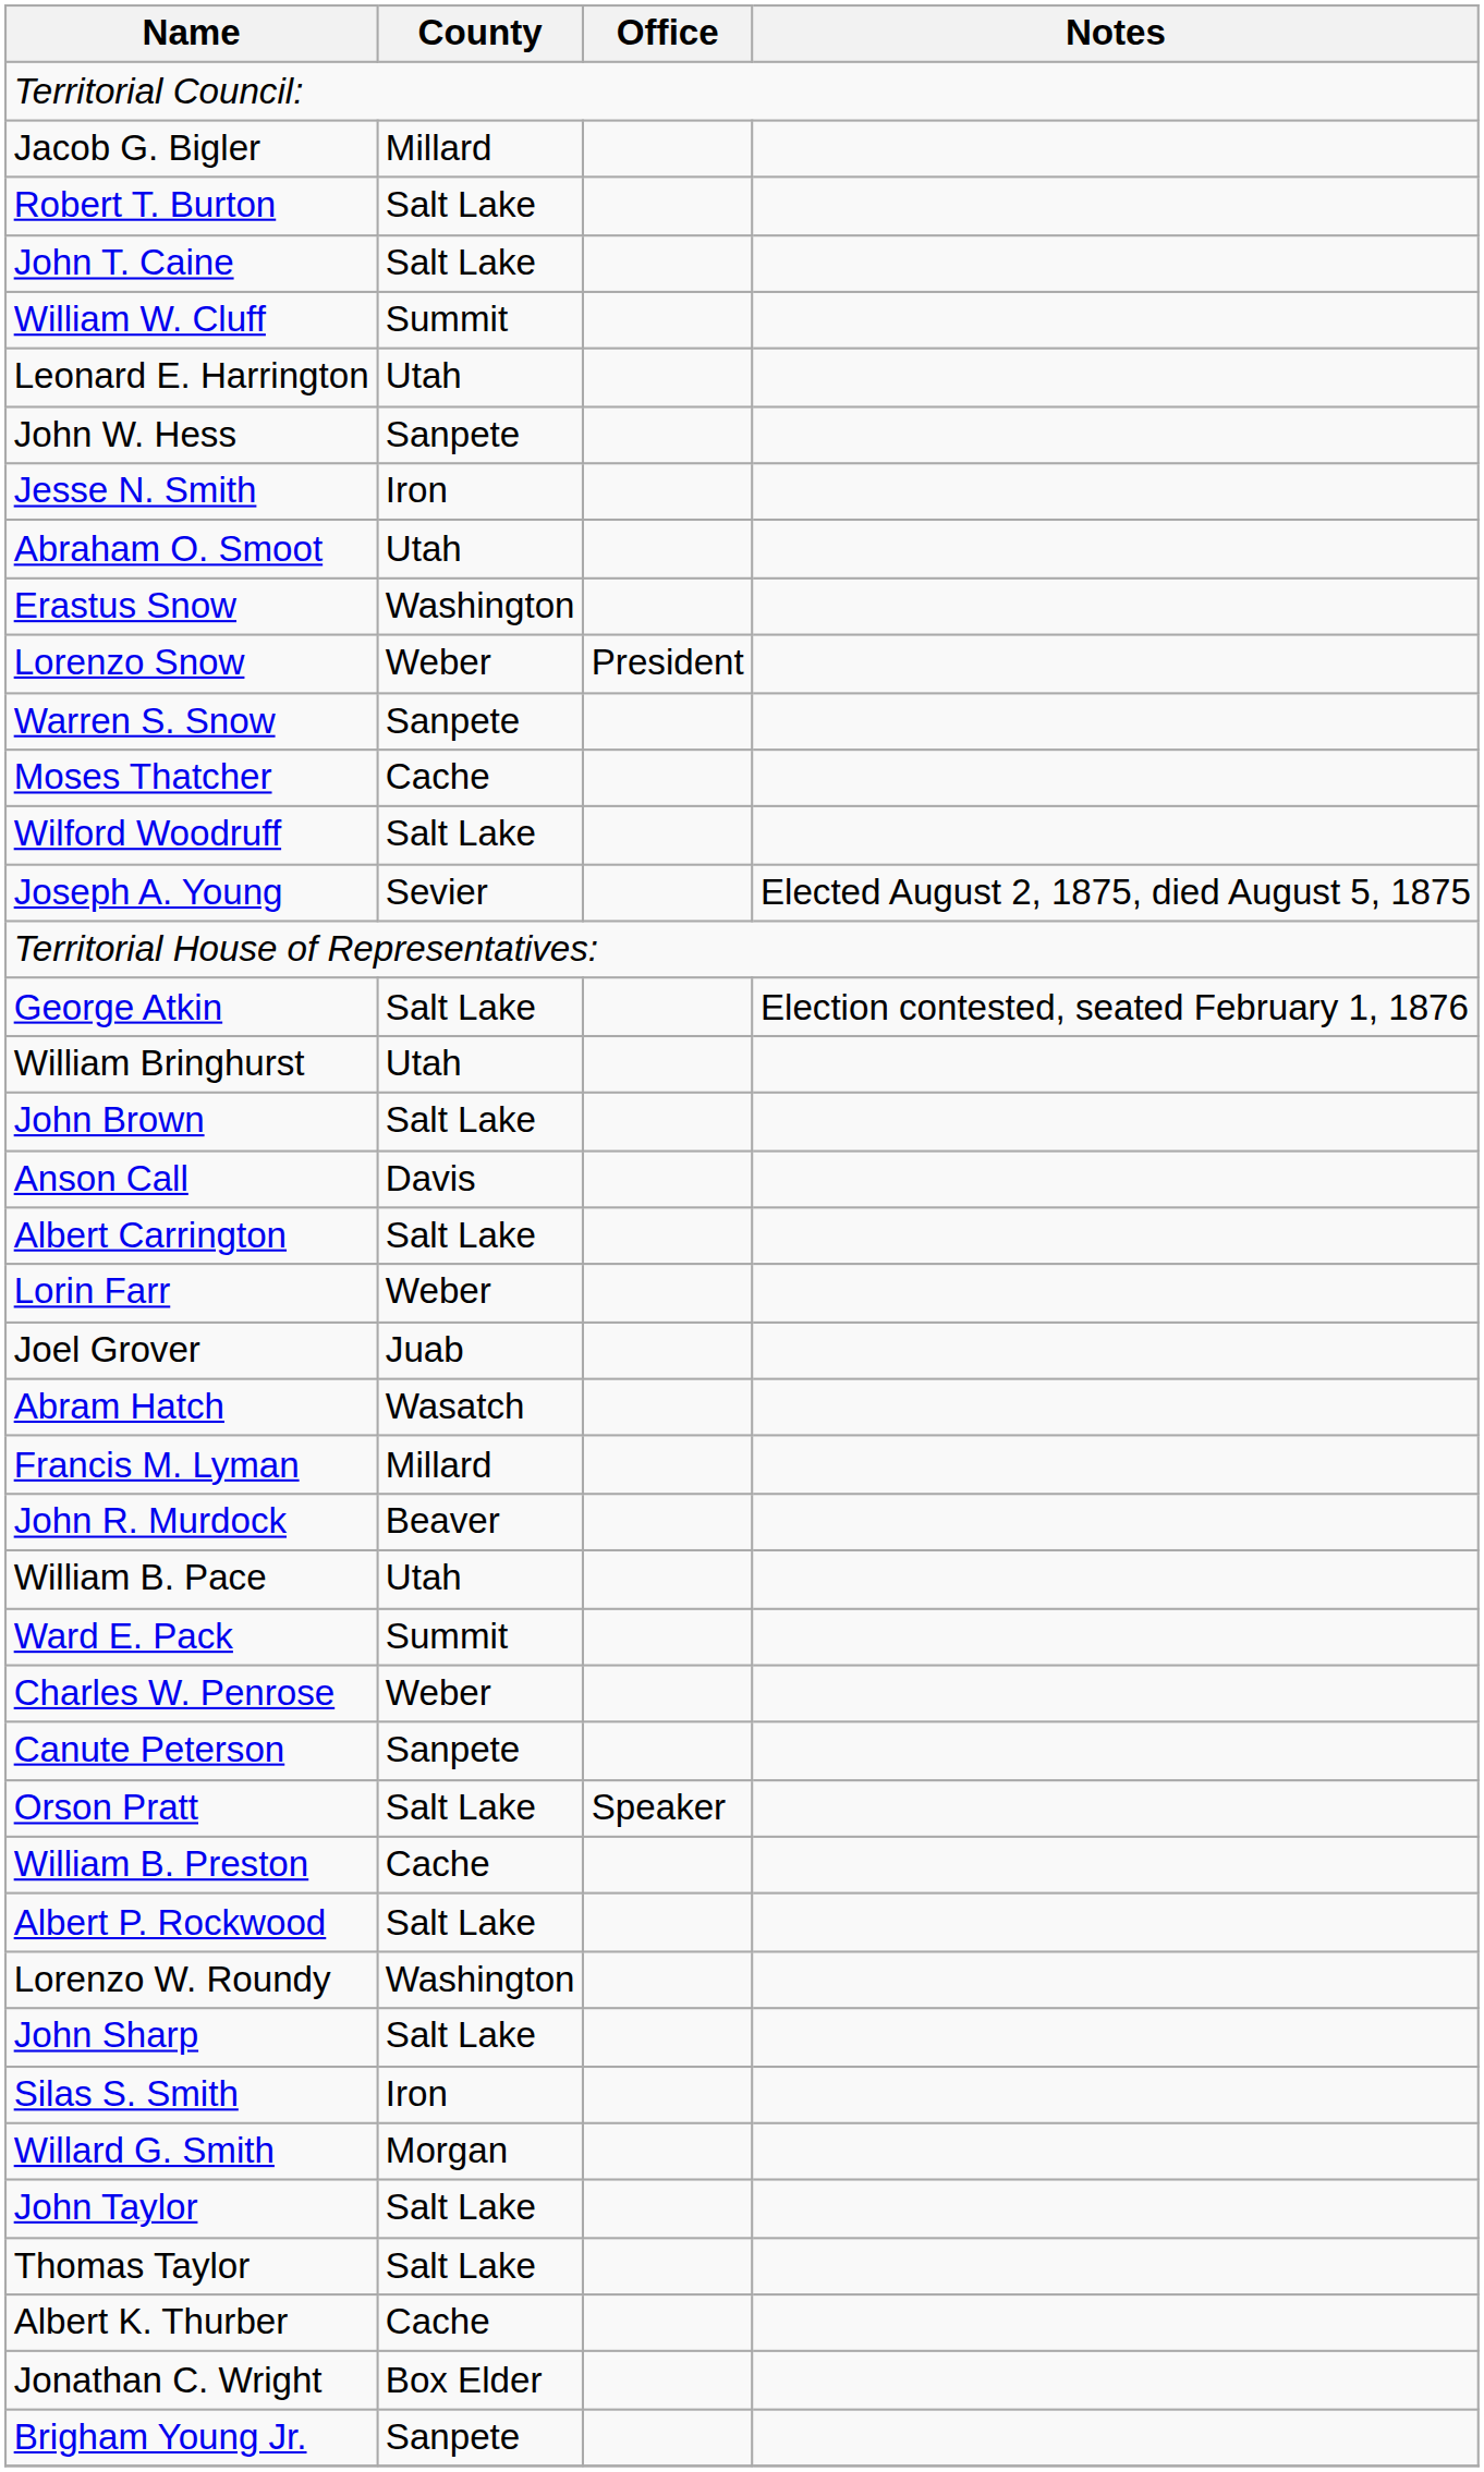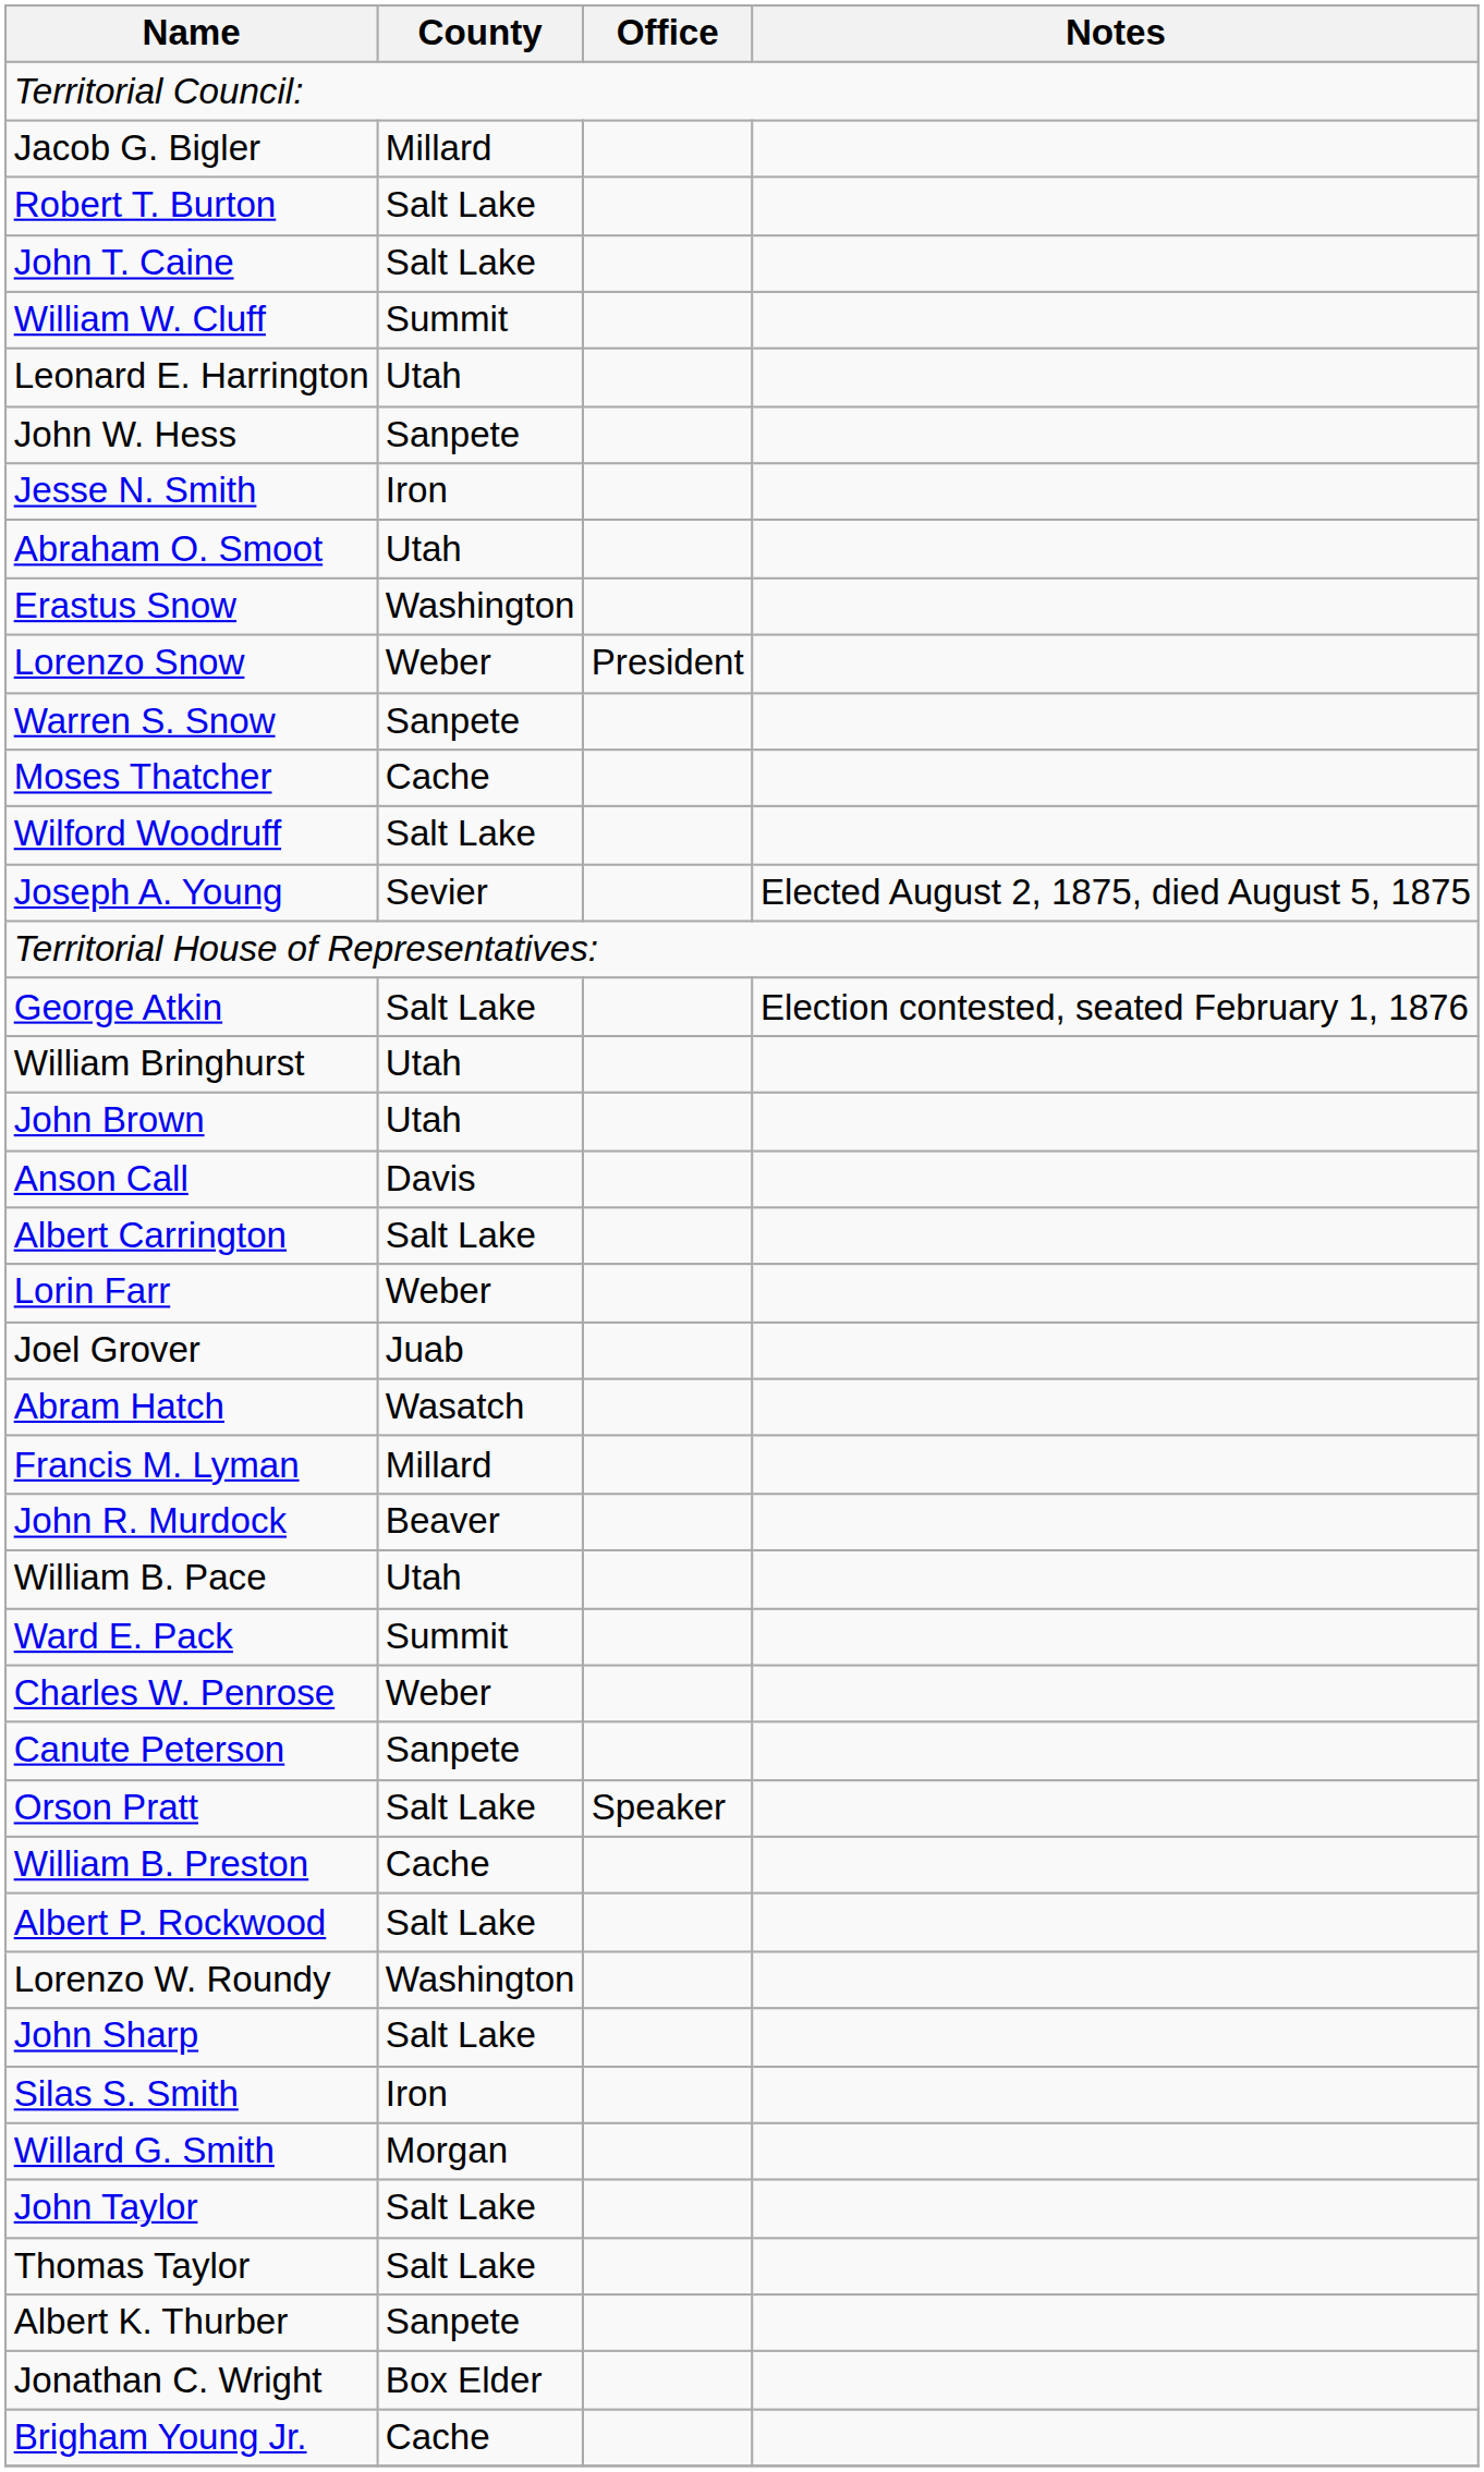John Brown | County: Salt Lake -> Utah
Albert K. Thurber | County: Cache -> Sanpete
Brigham Young Jr. | County: Sanpete -> Cache
